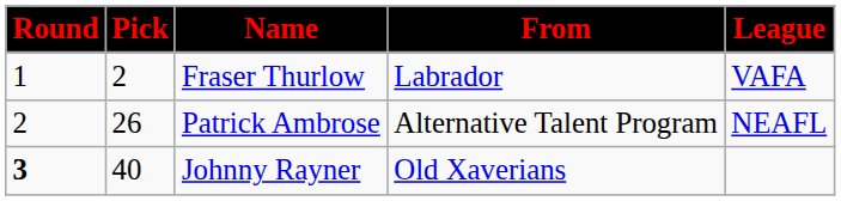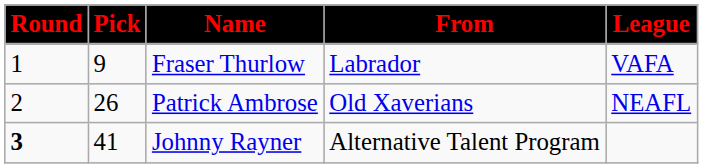Fraser Thurlow | Pick: 2 -> 9
Patrick Ambrose | From: Alternative Talent Program -> Old Xaverians
Johnny Rayner | Pick: 40 -> 41
Johnny Rayner | From: Old Xaverians -> Alternative Talent Program
